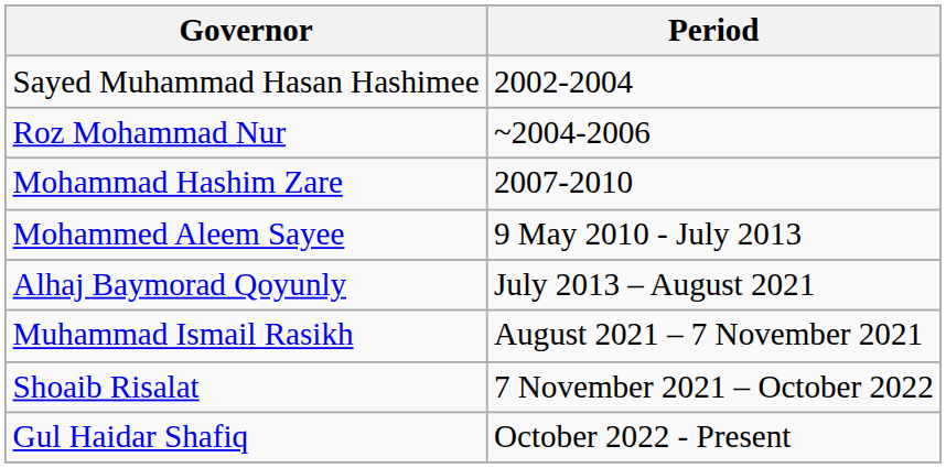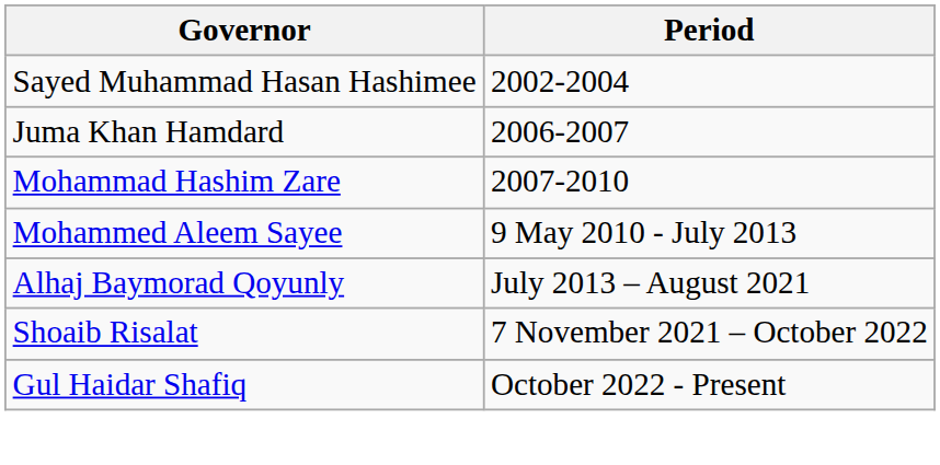- row: Roz Mohammad Nur | ~2004-2006
+ row: Juma Khan Hamdard | 2006-2007
- row: Muhammad Ismail Rasikh | August 2021 – 7 November 2021
